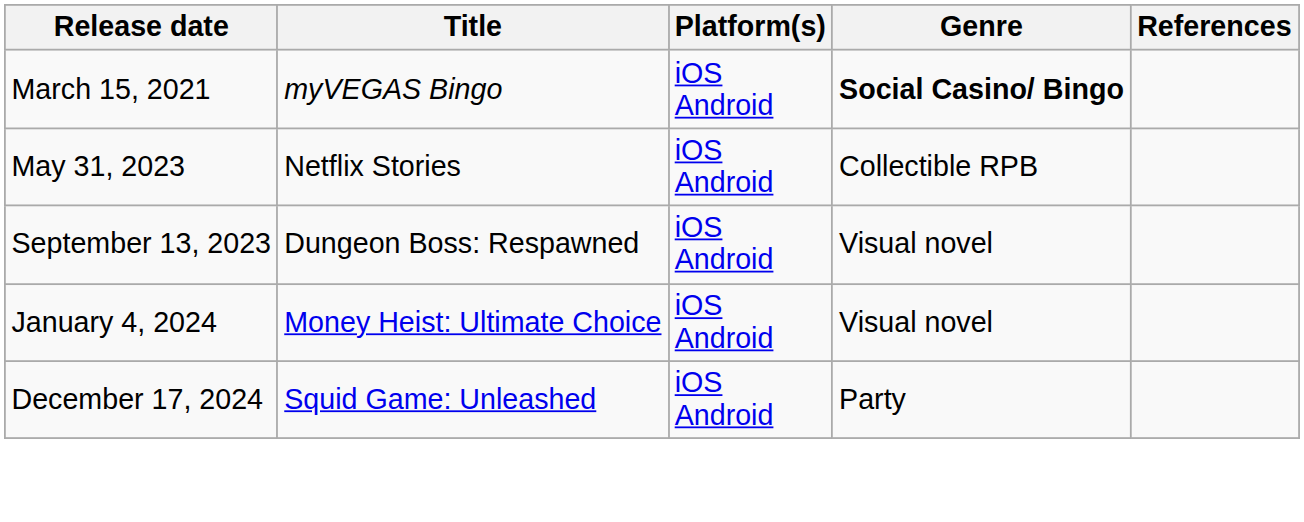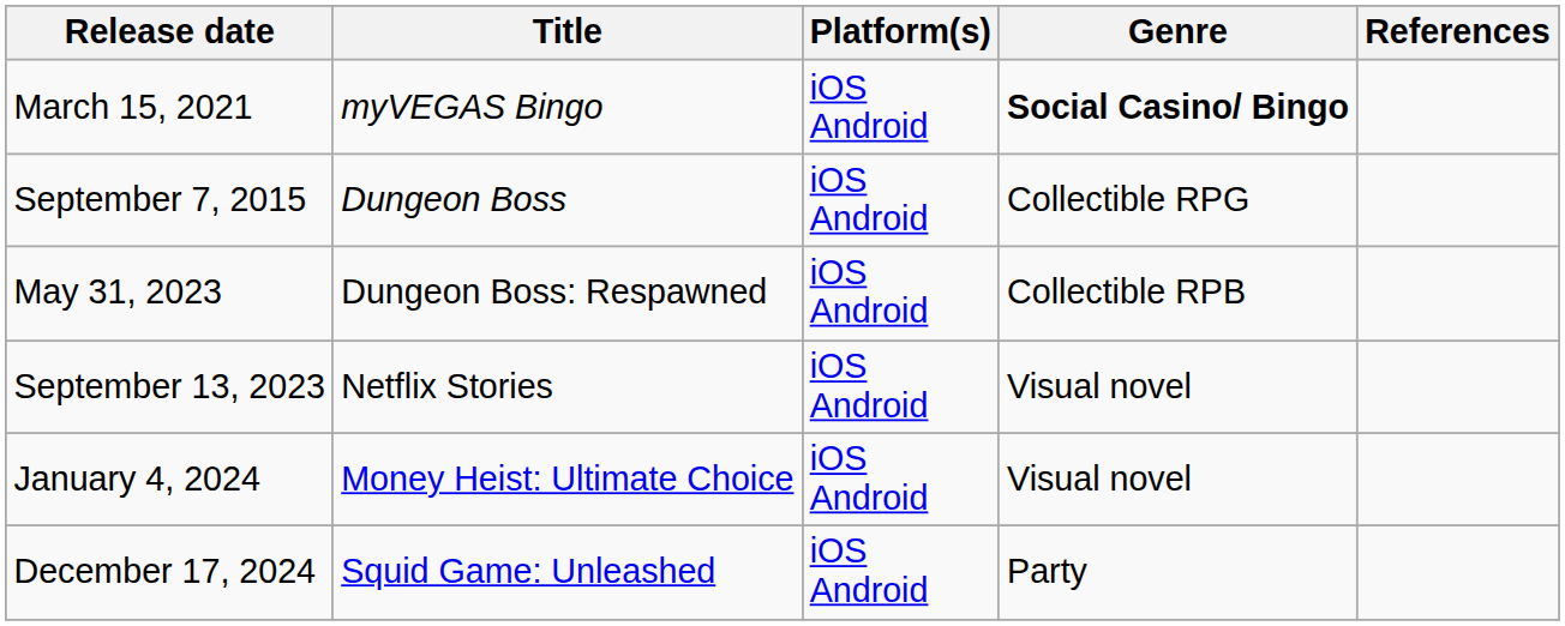+ row: September 7, 2015 | Dungeon Boss | iOS Android | Collectible RPG
May 31, 2023 | Title: Netflix Stories -> Dungeon Boss: Respawned
September 13, 2023 | Title: Dungeon Boss: Respawned -> Netflix Stories
